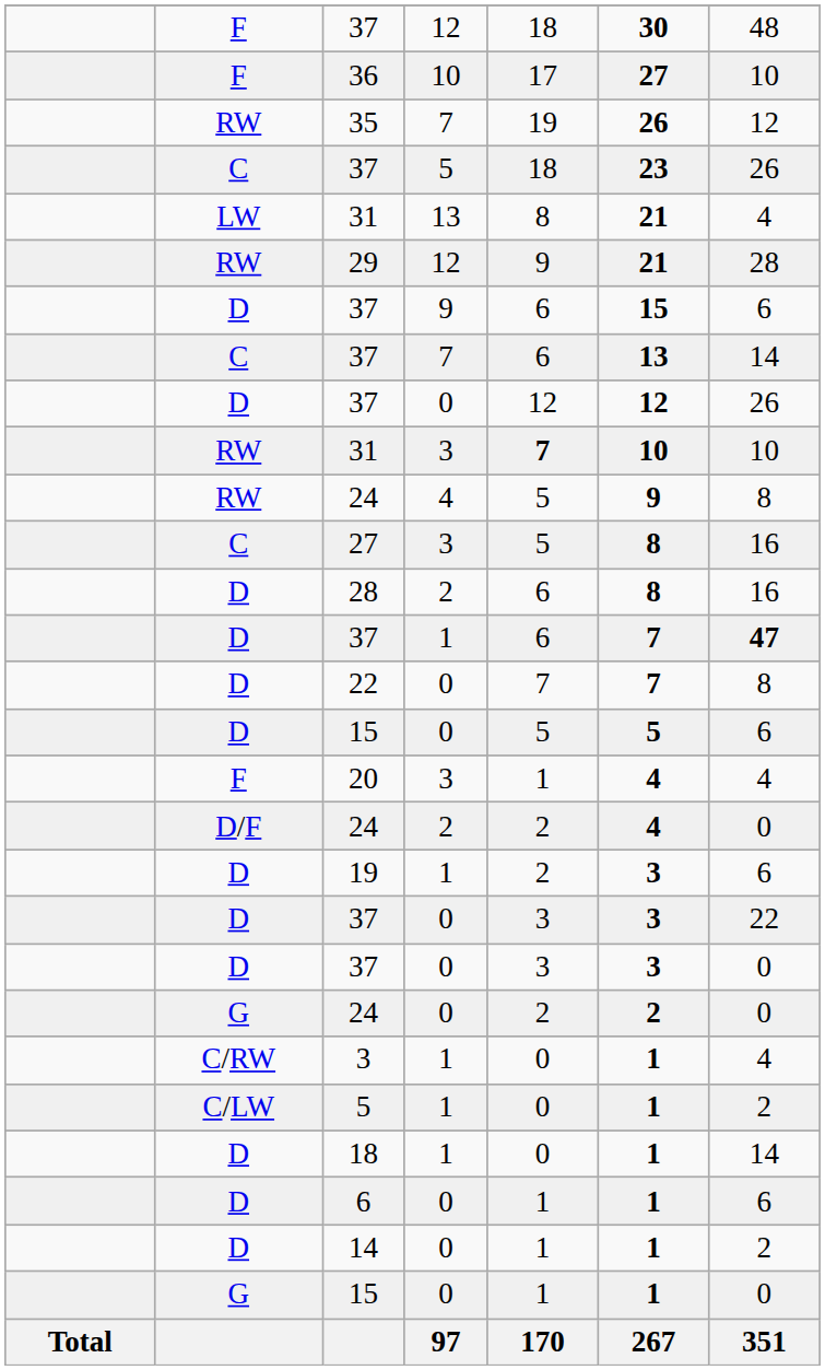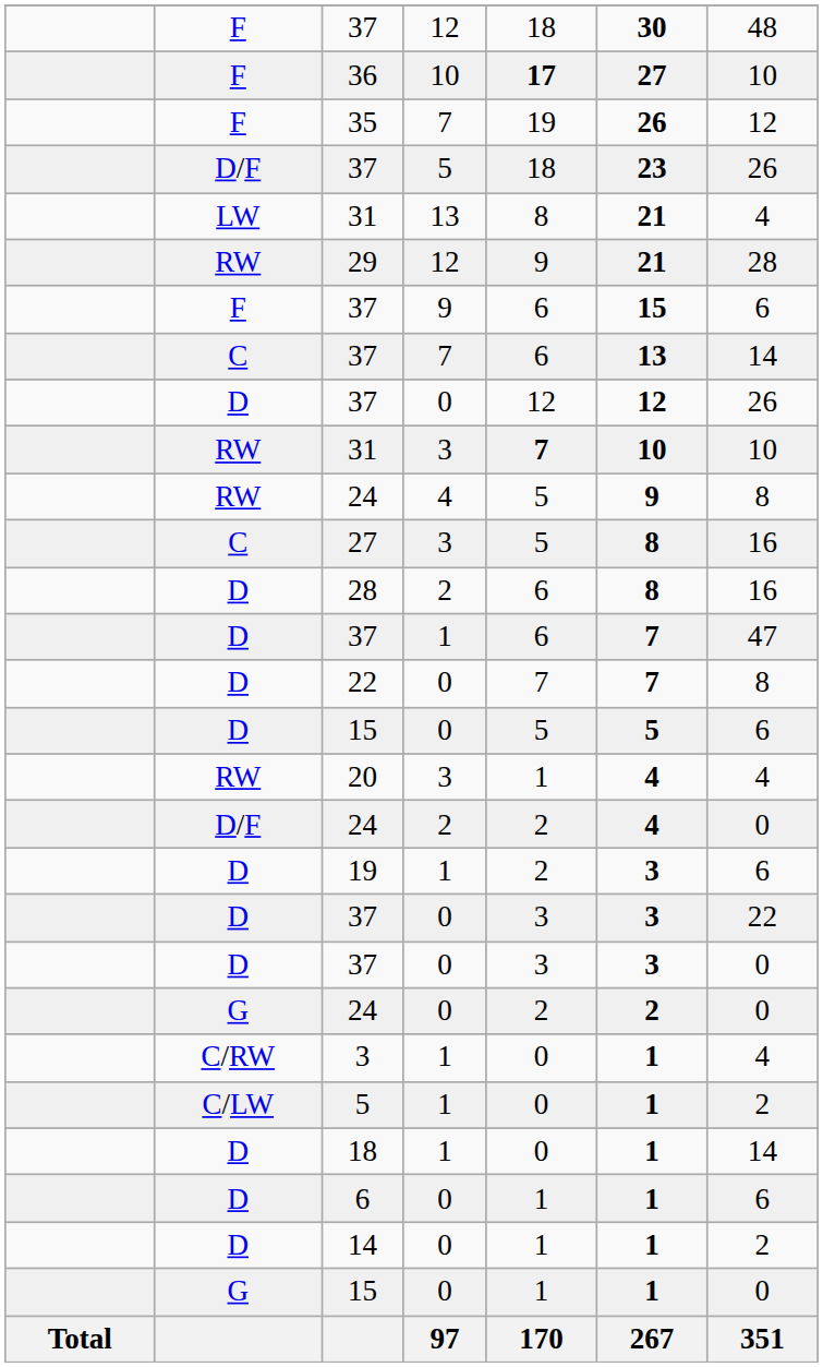36 | column 5: normal -> bold
35 | column 2: RW -> F
37 / 5 | column 2: C -> D/F
37 / 9 | column 2: D -> F
37 / 1 | column 7: bold -> normal
20 | column 2: F -> RW
